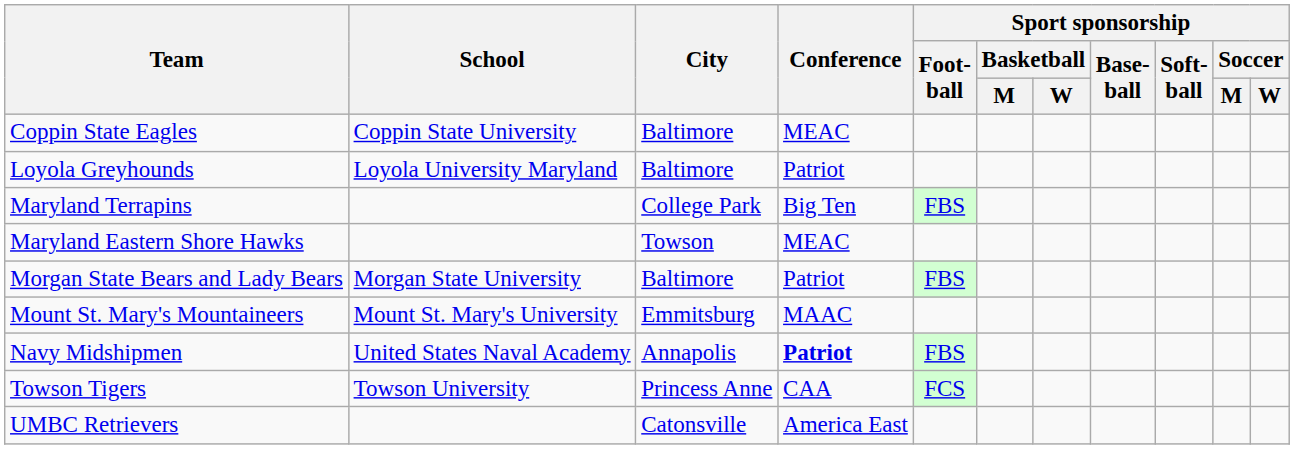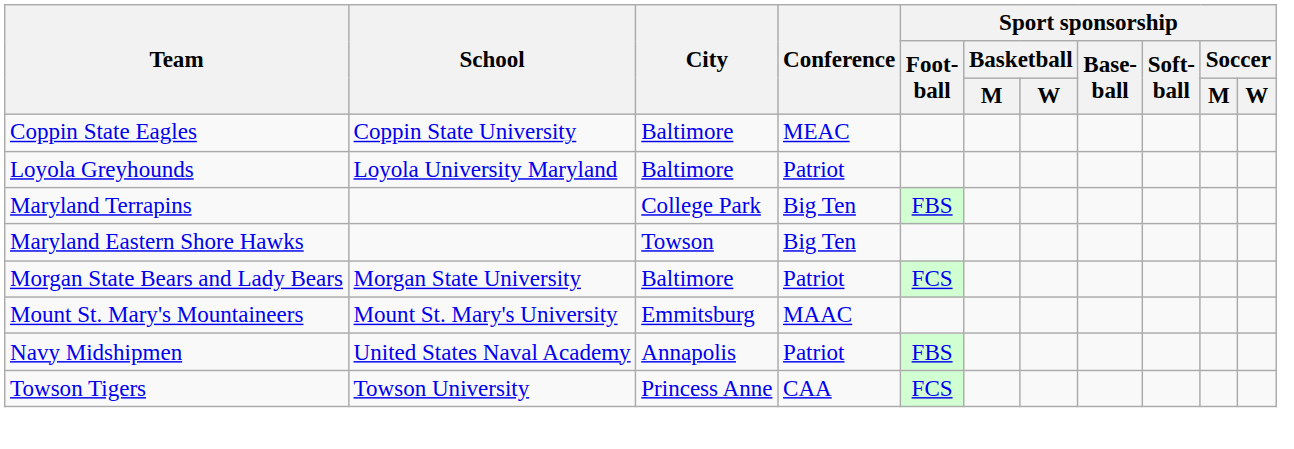Maryland Eastern Shore Hawks | Conference: MEAC -> Big Ten
Morgan State Bears and Lady Bears | Sport sponsorship / Foot- ball: FBS -> FCS
Navy Midshipmen | Conference: bold -> normal
- row: UMBC Retrievers | Catonsville | America East
